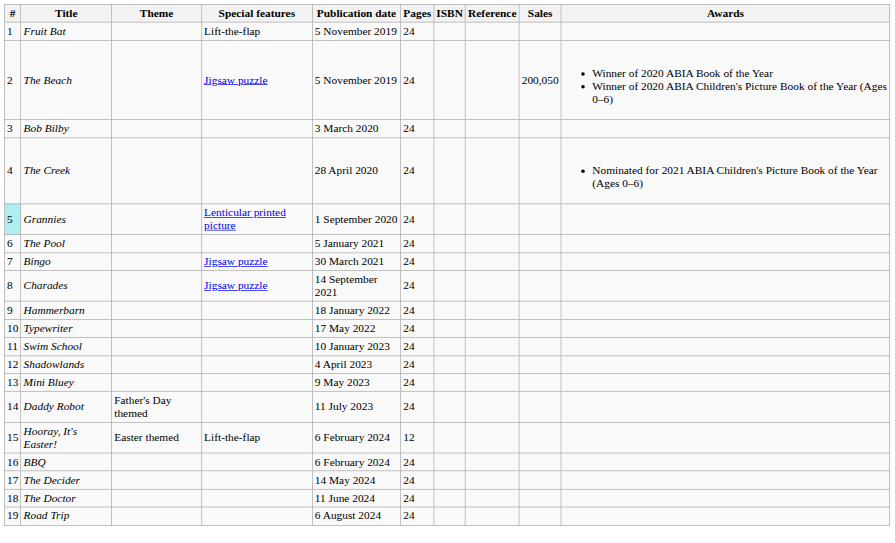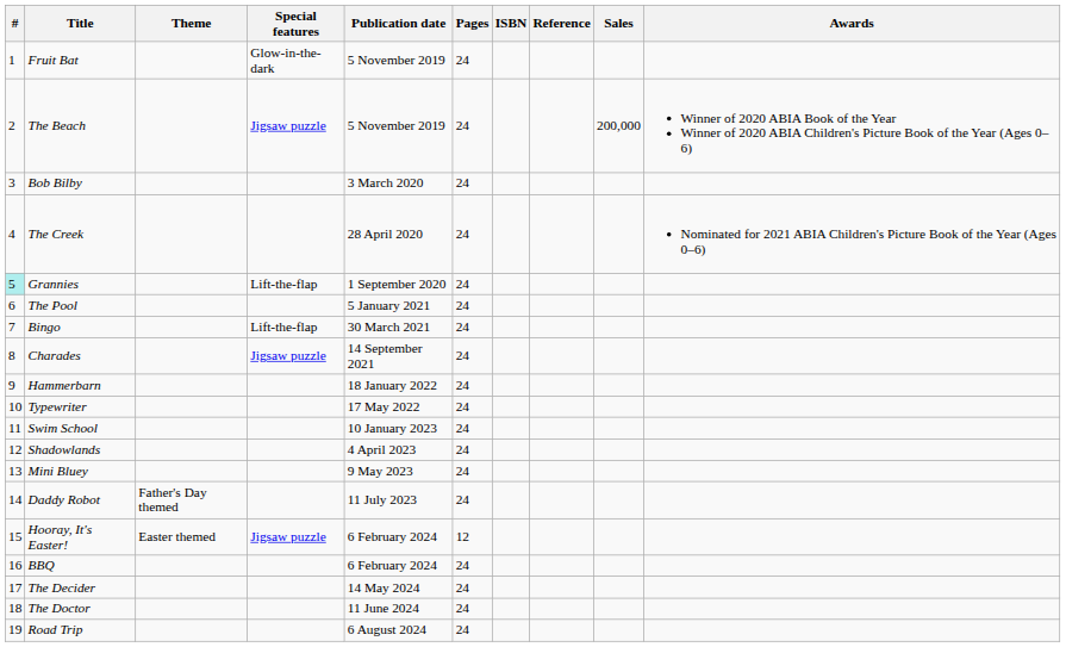Fruit Bat | Special features: Lift-the-flap -> Glow-in-the-dark
The Beach | Sales: 200,050 -> 200,000
Grannies | Special features: Lenticular printed picture -> Lift-the-flap
Bingo | Special features: Jigsaw puzzle -> Lift-the-flap
Hooray, It's Easter! | Special features: Lift-the-flap -> Jigsaw puzzle
